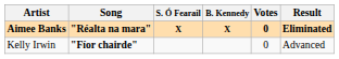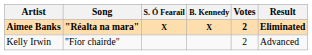Aimee Banks | Votes: 0 -> 2
Kelly Irwin | Song: bold -> normal
Kelly Irwin | Votes: 0 -> 2
